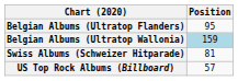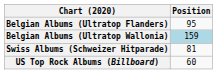US Top Rock Albums (Billboard) | Position: 57 -> 60
